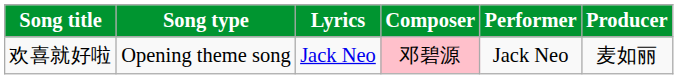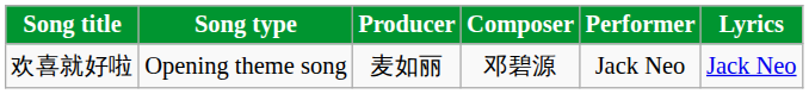columns swapped: Lyrics <-> Producer
欢喜就好啦 | Composer: pink background -> no background
